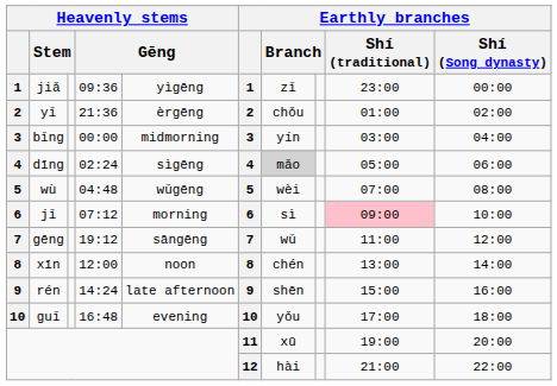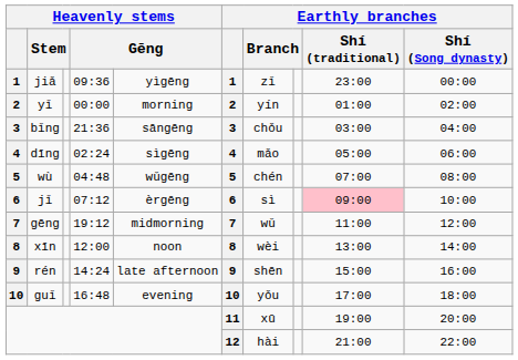yǐ | column 4: 21:36 -> 00:00
yǐ | column 5: èrgēng -> morning
yǐ | column 7: chǒu -> yín
bǐng | column 4: 00:00 -> 21:36
bǐng | column 5: midmorning -> sāngēng
bǐng | column 7: yín -> chǒu
dīng | column 7: lightgrey background -> no background
wù | column 7: wèi -> chén
jǐ | column 5: morning -> èrgēng
gēng | column 5: sāngēng -> midmorning
xīn | column 7: chén -> wèi
